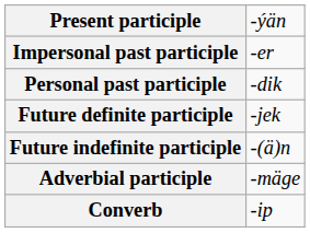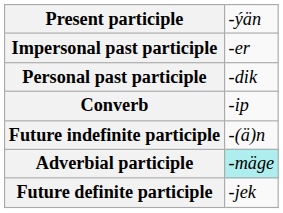rows swapped: Future definite participle <-> Converb
Adverbial participle | column 2: no background -> paleturquoise background
